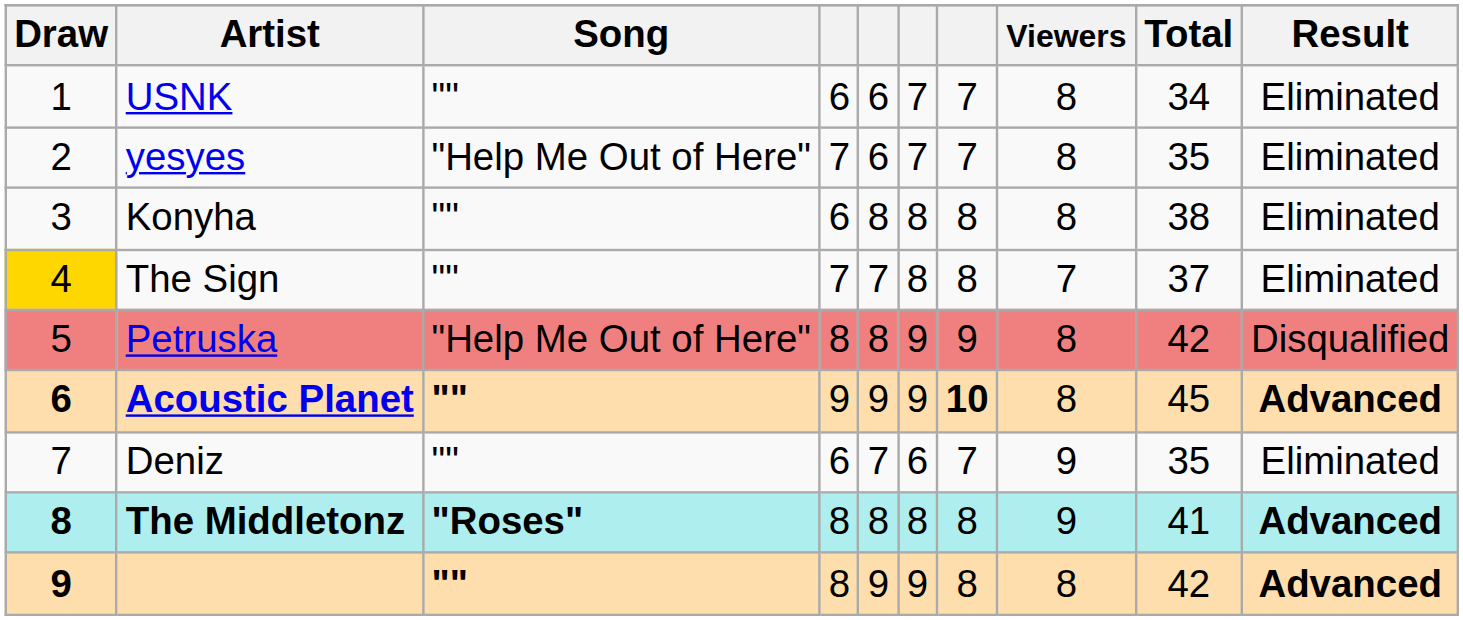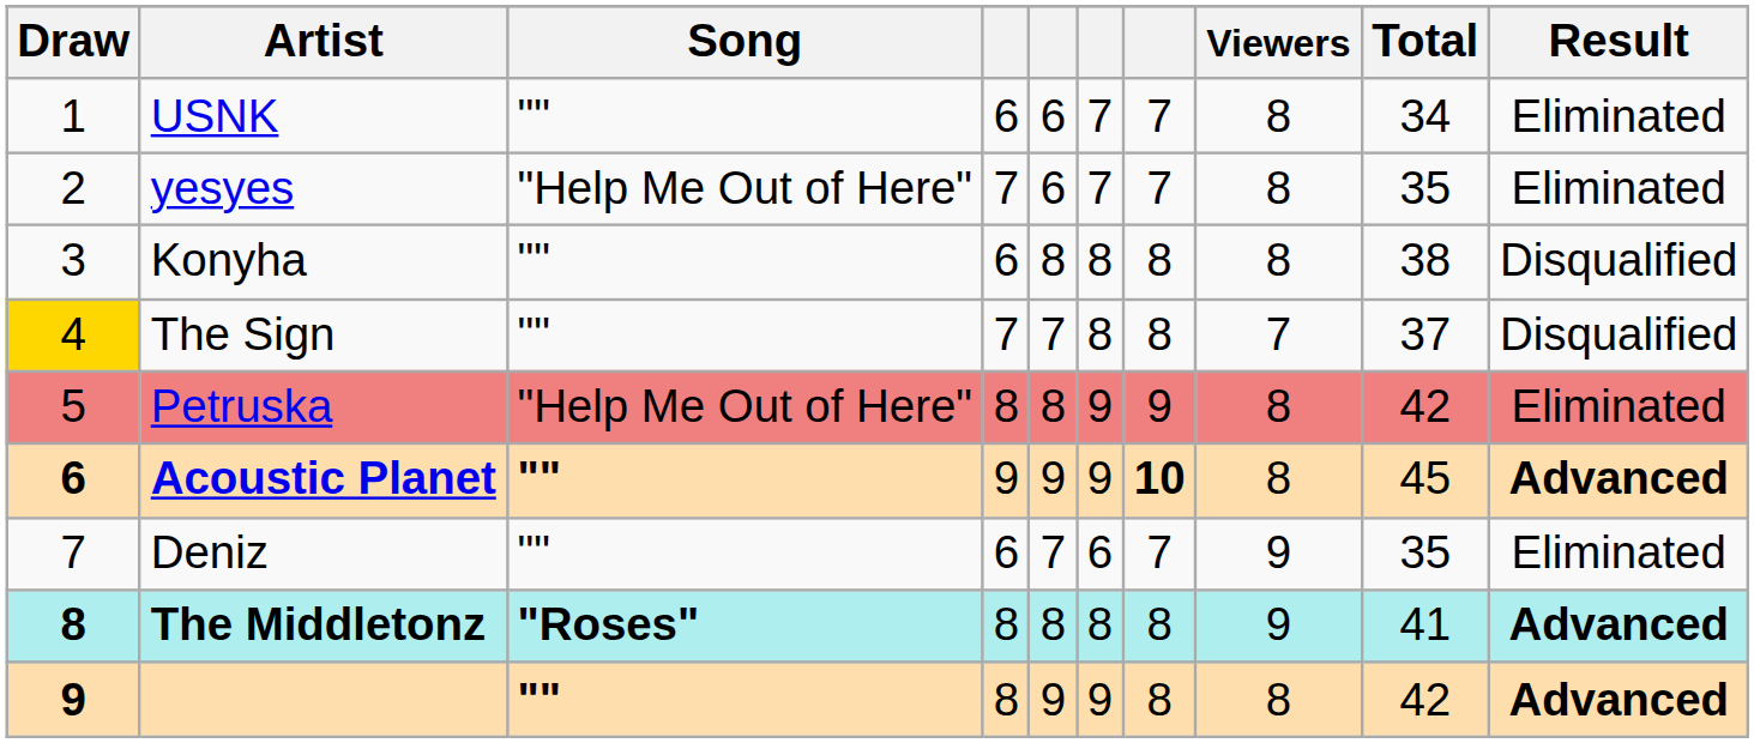Konyha | Result: Eliminated -> Disqualified
The Sign | Result: Eliminated -> Disqualified
Petruska | Result: Disqualified -> Eliminated
